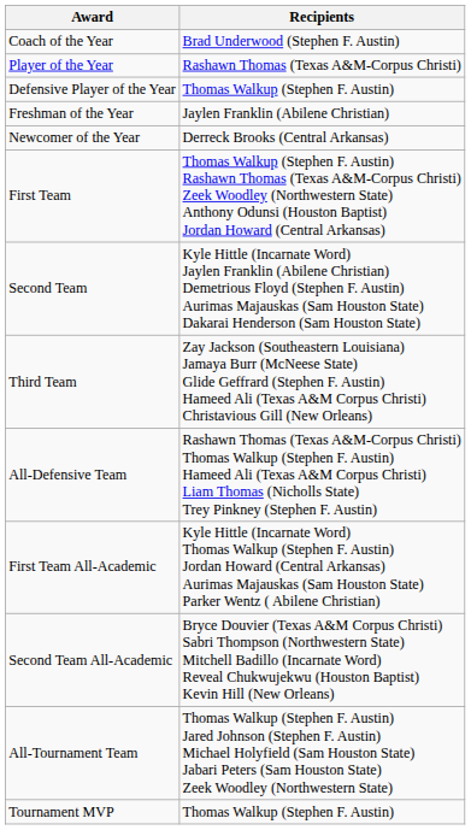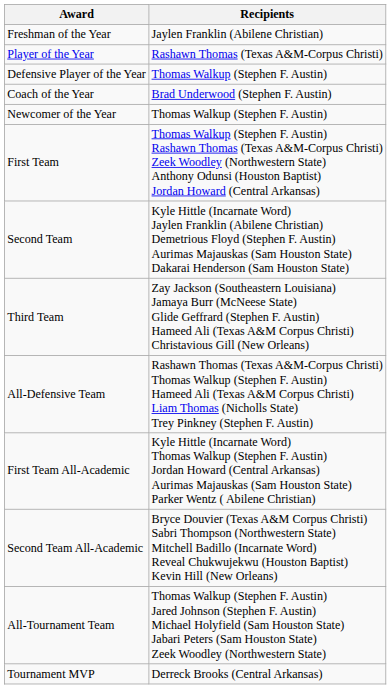rows swapped: Coach of the Year <-> Freshman of the Year
Newcomer of the Year | Recipients: Derreck Brooks (Central Arkansas) -> Thomas Walkup (Stephen F. Austin)
Tournament MVP | Recipients: Thomas Walkup (Stephen F. Austin) -> Derreck Brooks (Central Arkansas)
